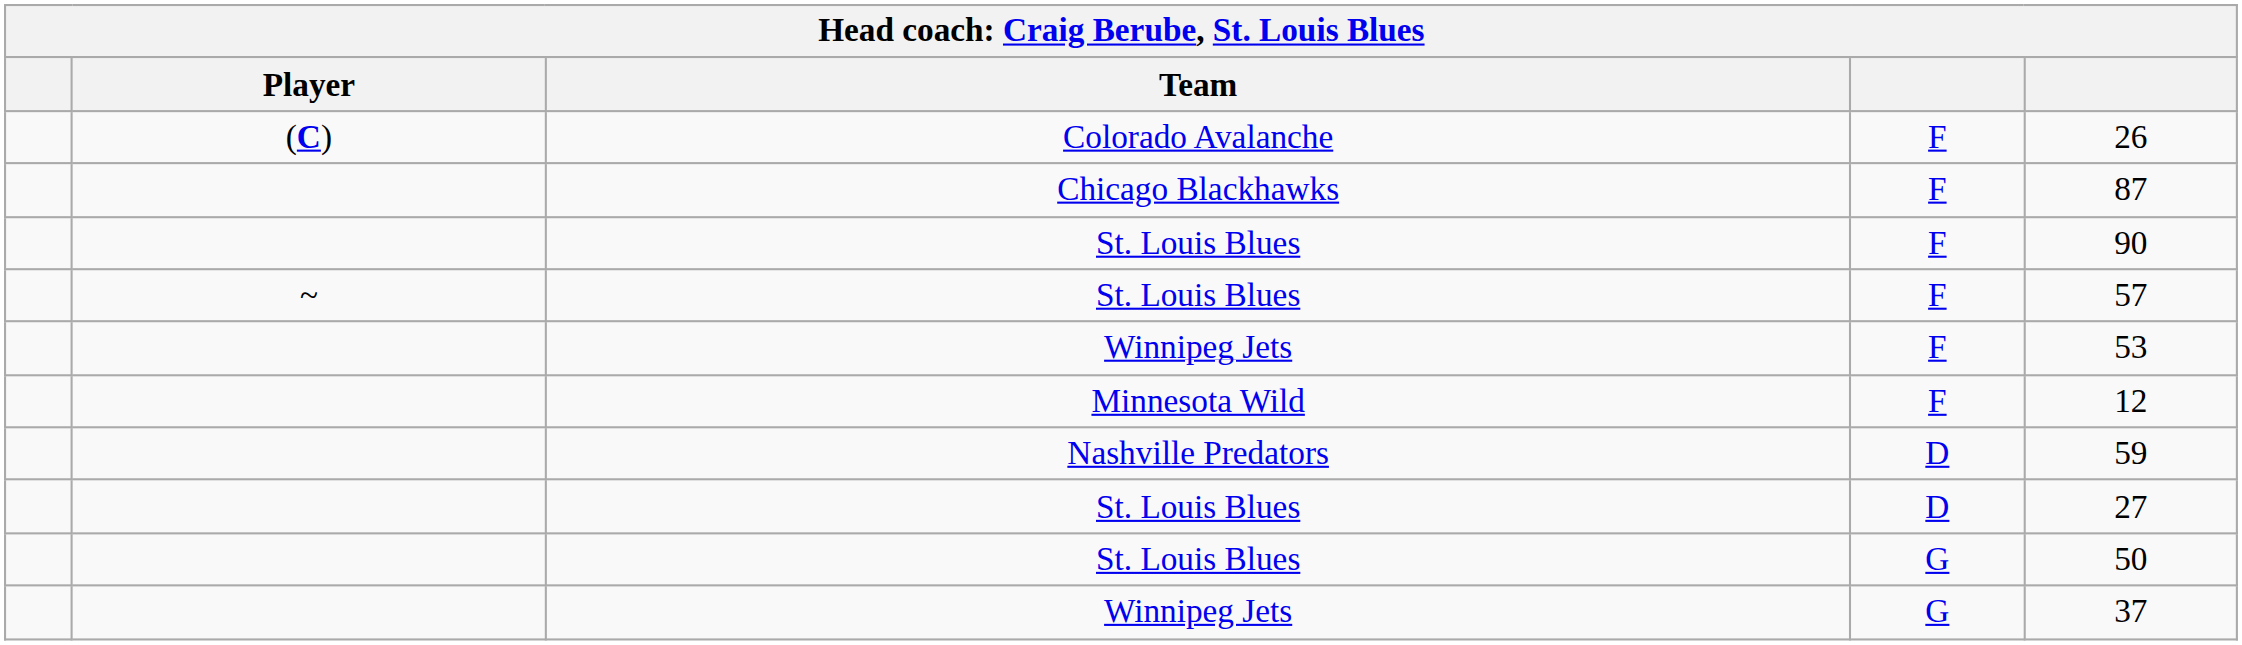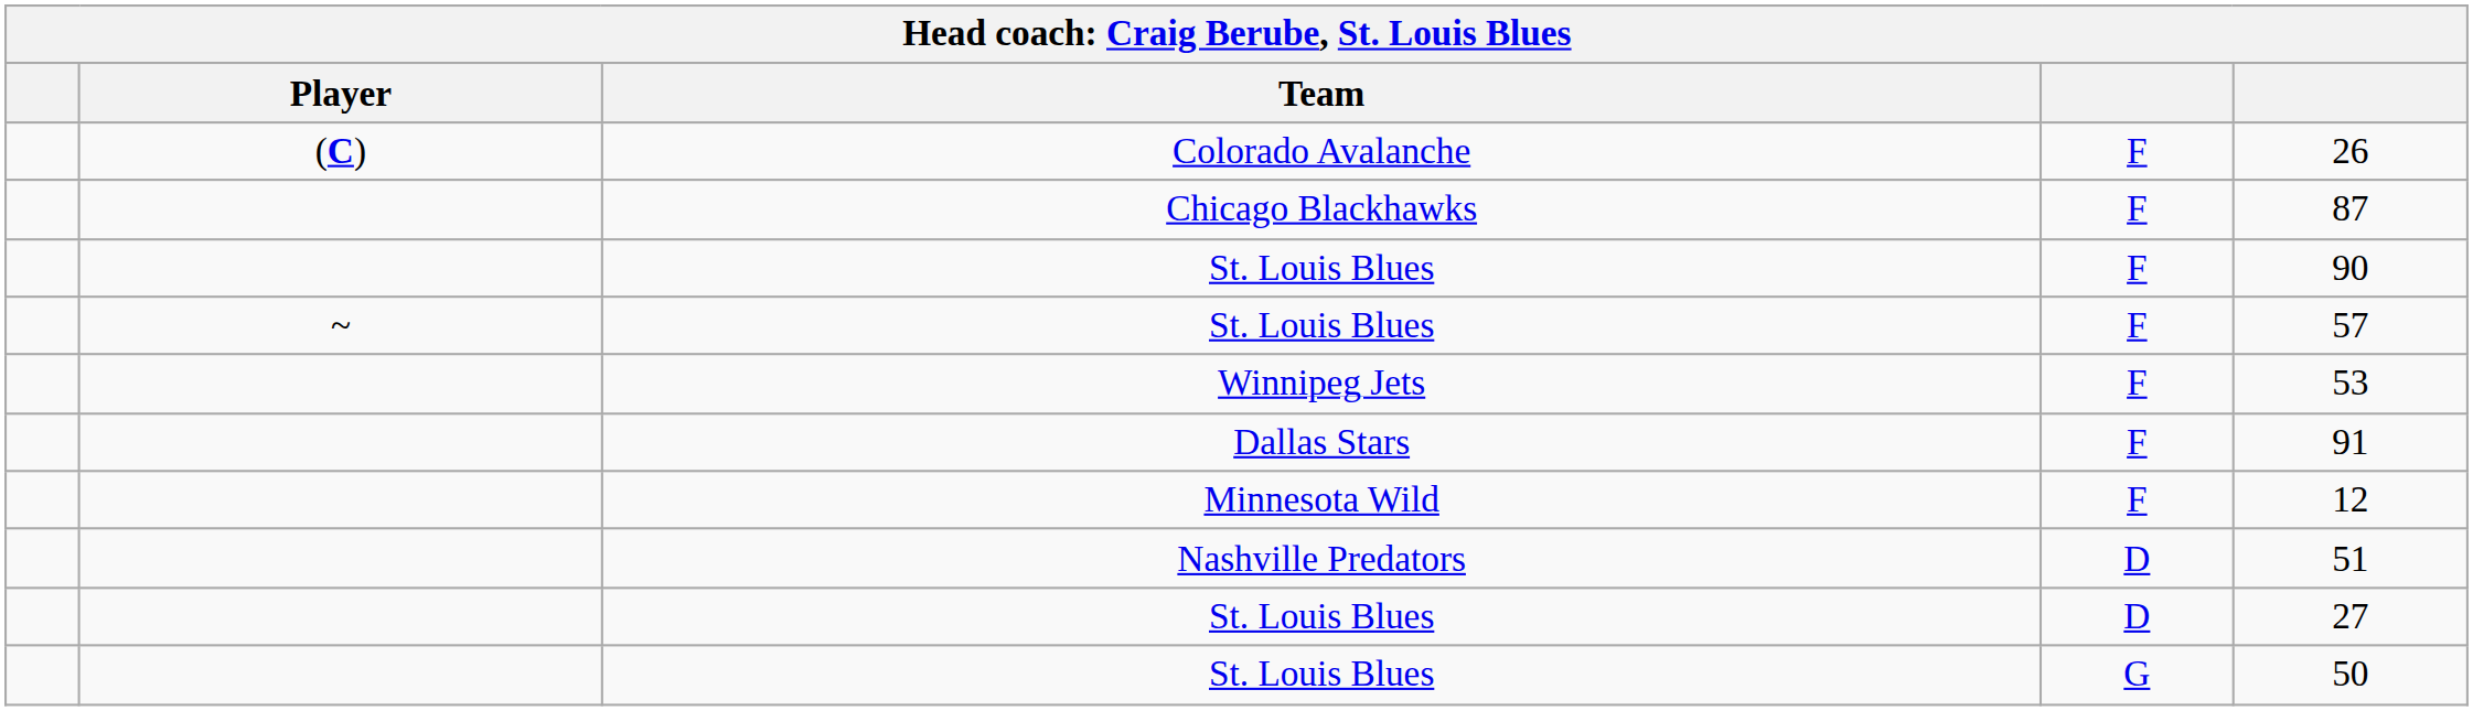+ row: Dallas Stars | F | 91
Nashville Predators | column 5: 59 -> 51
- row: Winnipeg Jets | G | 37
